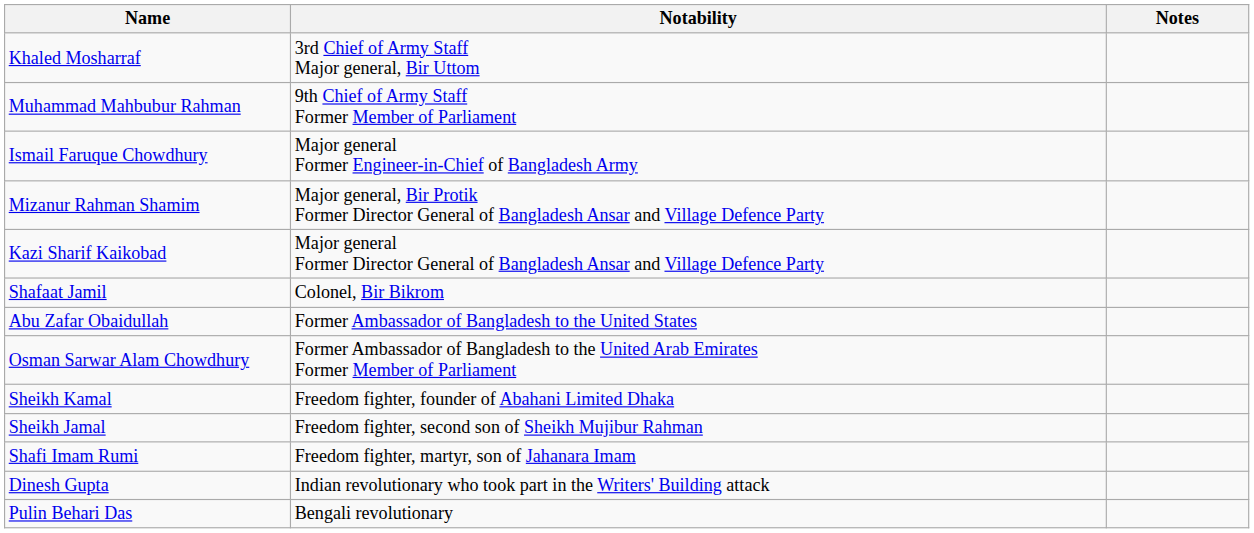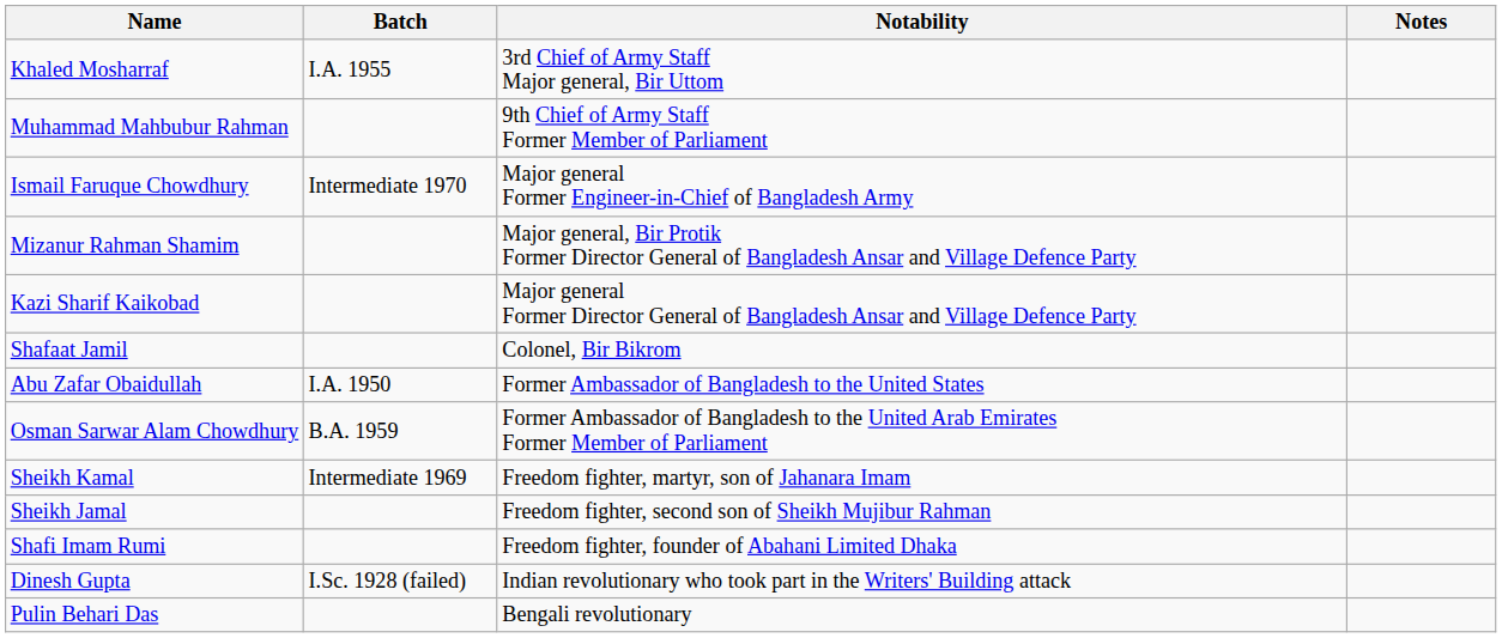+ column: Batch | I.A. 1955 | Intermediate 1970 | I.A. 1950 | B.A. 1959 | Intermediate 1969 | I.Sc. 1928 (failed)
Sheikh Kamal | Notability: Freedom fighter, founder of Abahani Limited Dhaka -> Freedom fighter, martyr, son of Jahanara Imam
Shafi Imam Rumi | Notability: Freedom fighter, martyr, son of Jahanara Imam -> Freedom fighter, founder of Abahani Limited Dhaka
